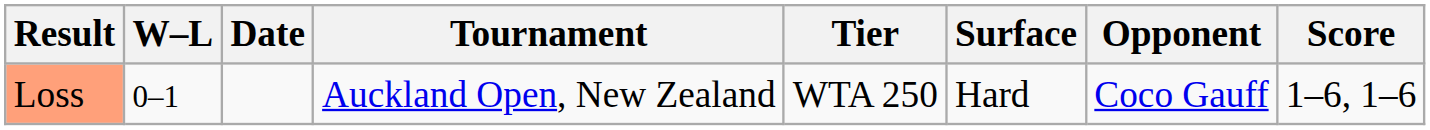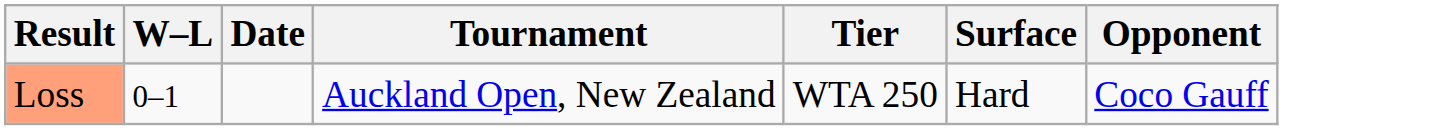- column: Score | 1–6, 1–6
